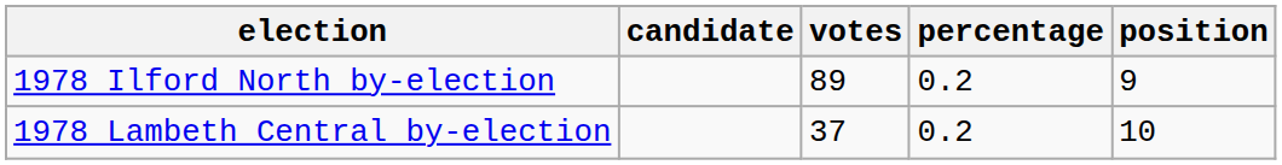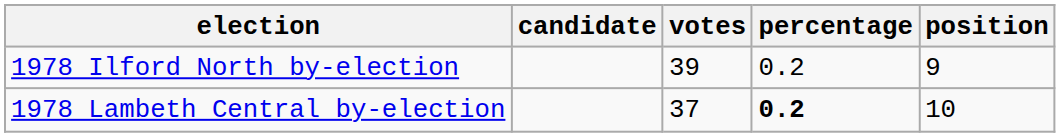1978 Ilford North by-election | votes: 89 -> 39
1978 Lambeth Central by-election | percentage: normal -> bold
